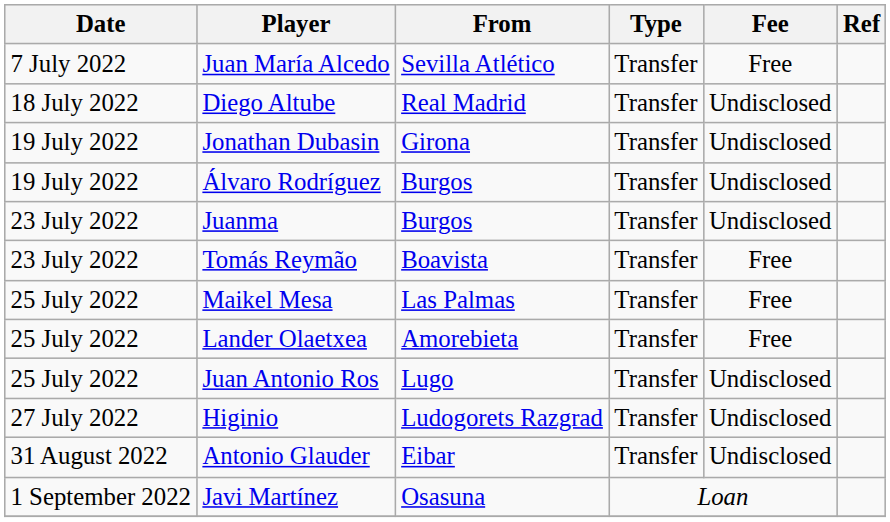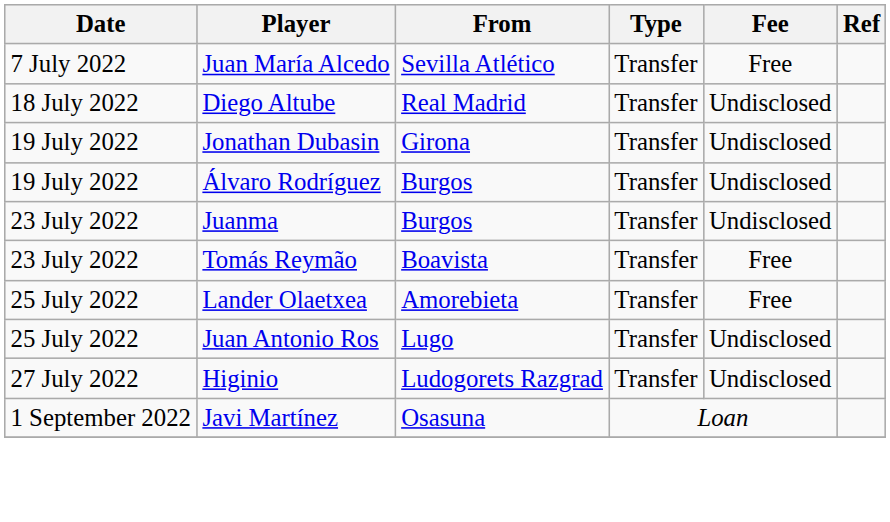- row: 25 July 2022 | Maikel Mesa | Las Palmas | Transfer | Free
- row: 31 August 2022 | Antonio Glauder | Eibar | Transfer | Undisclosed
